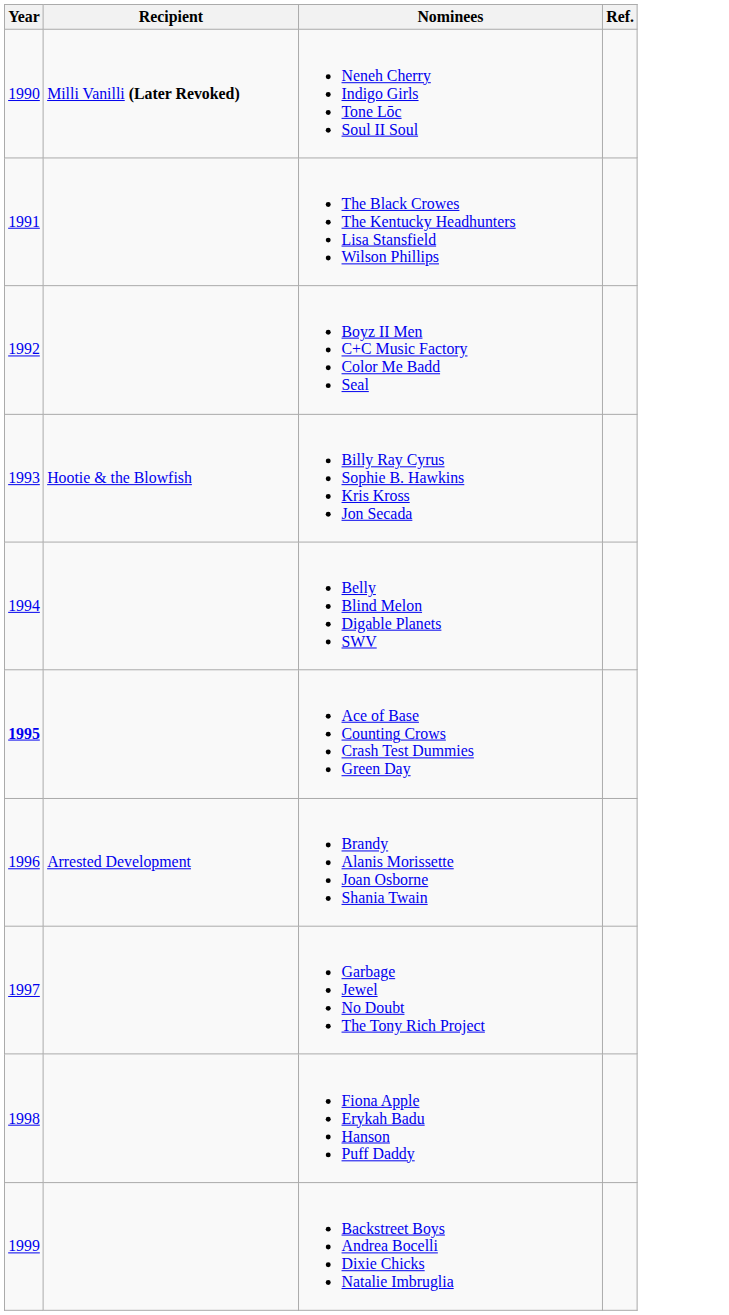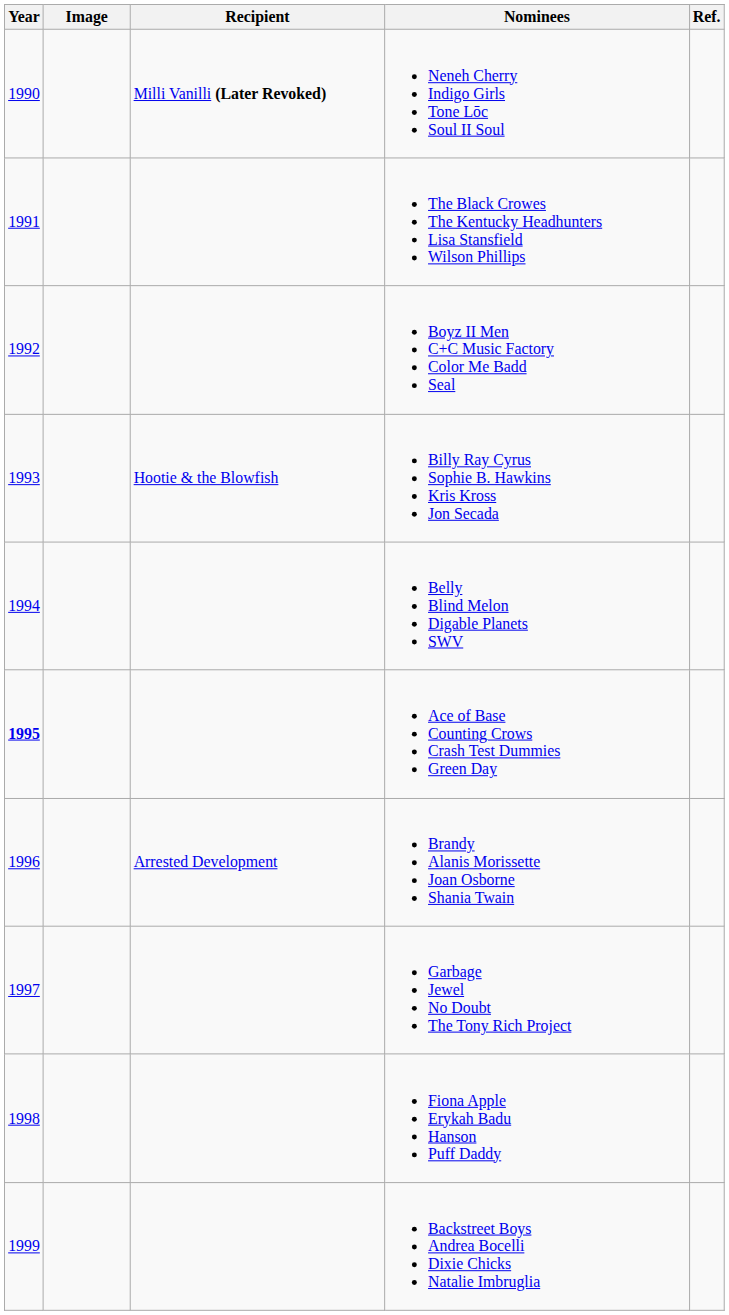+ column: Image
